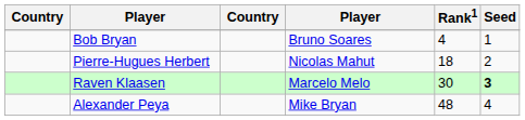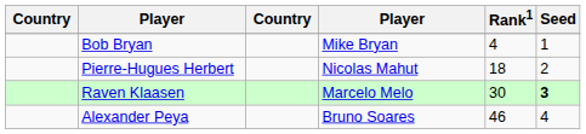Bob Bryan | column 4: Bruno Soares -> Mike Bryan
Alexander Peya | column 4: Mike Bryan -> Bruno Soares
Alexander Peya | Rank1: 48 -> 46
